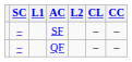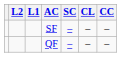columns swapped: L2 <-> SC
